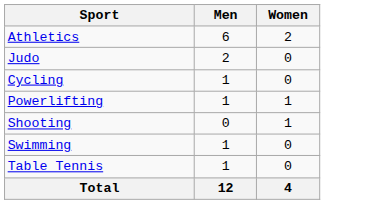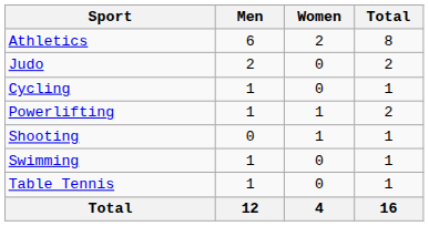+ column: Total | 8 | 2 | 1 | 2 | 1 | 1 | 1 | 16
